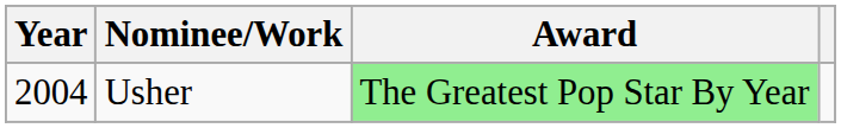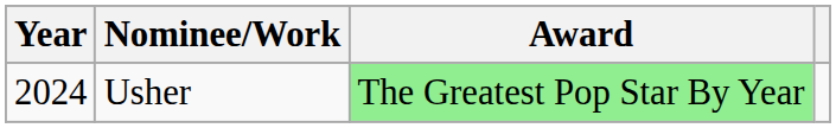Usher | Year: 2004 -> 2024
